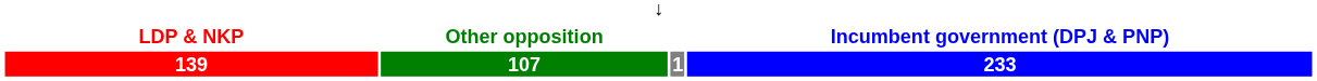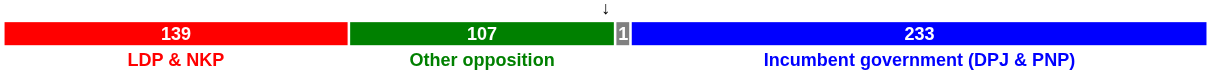rows swapped: 139 <-> LDP & NKP
